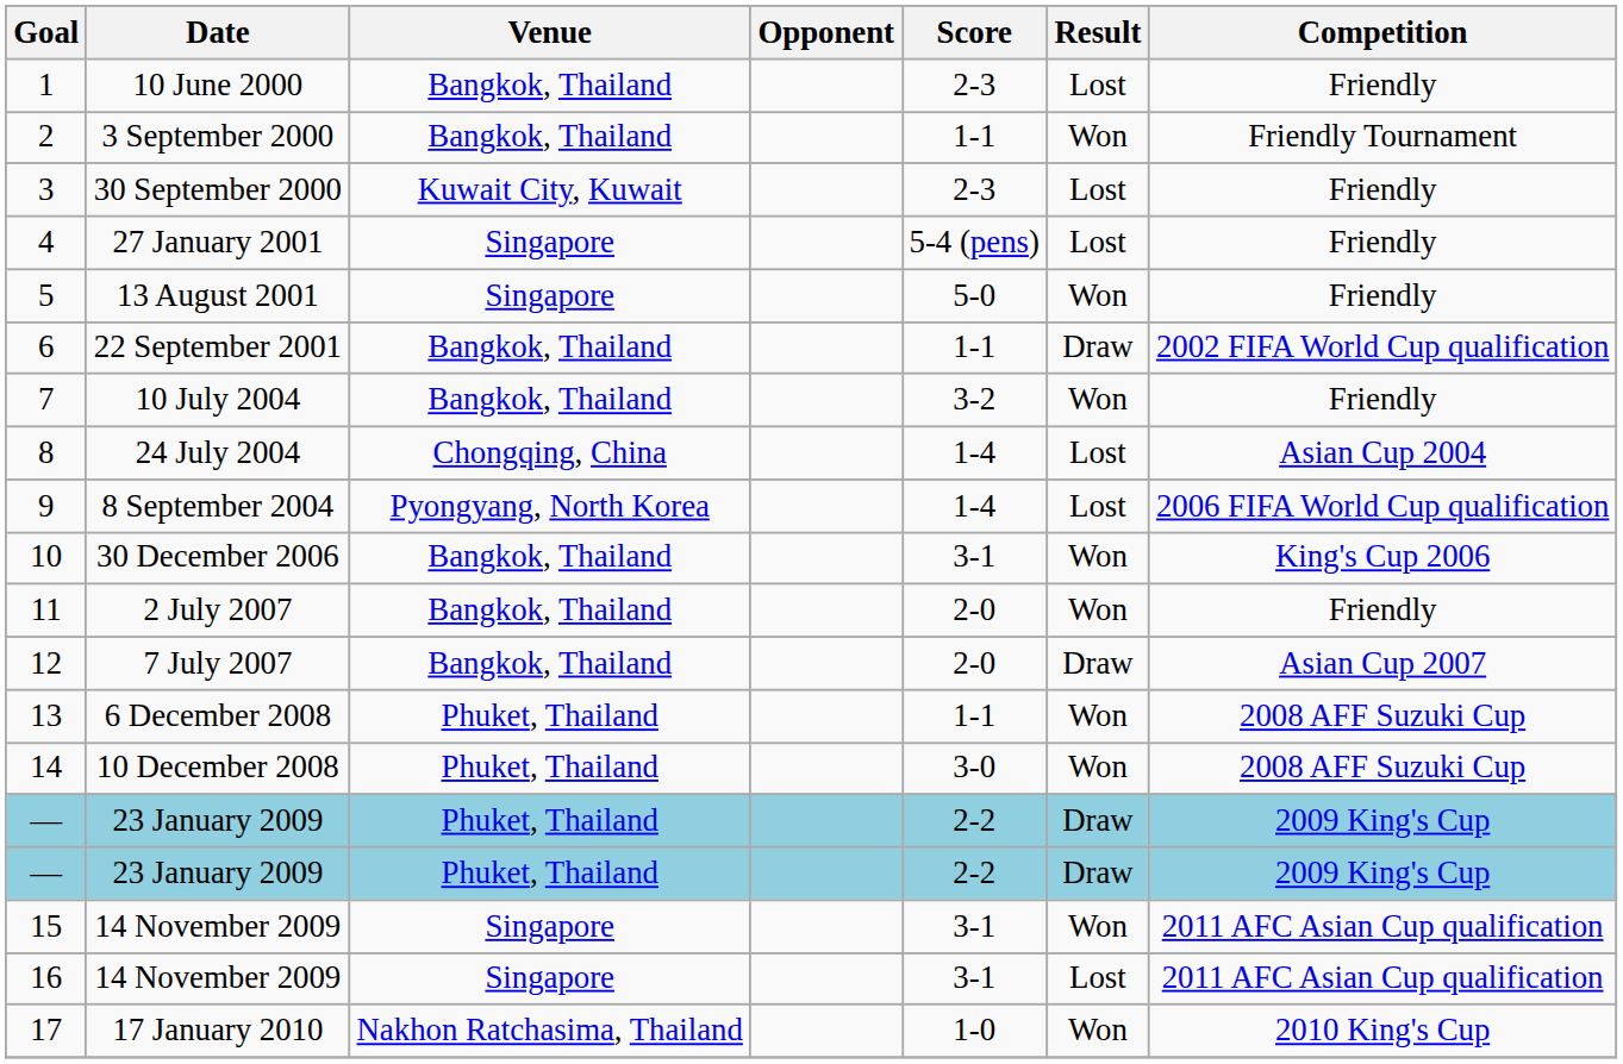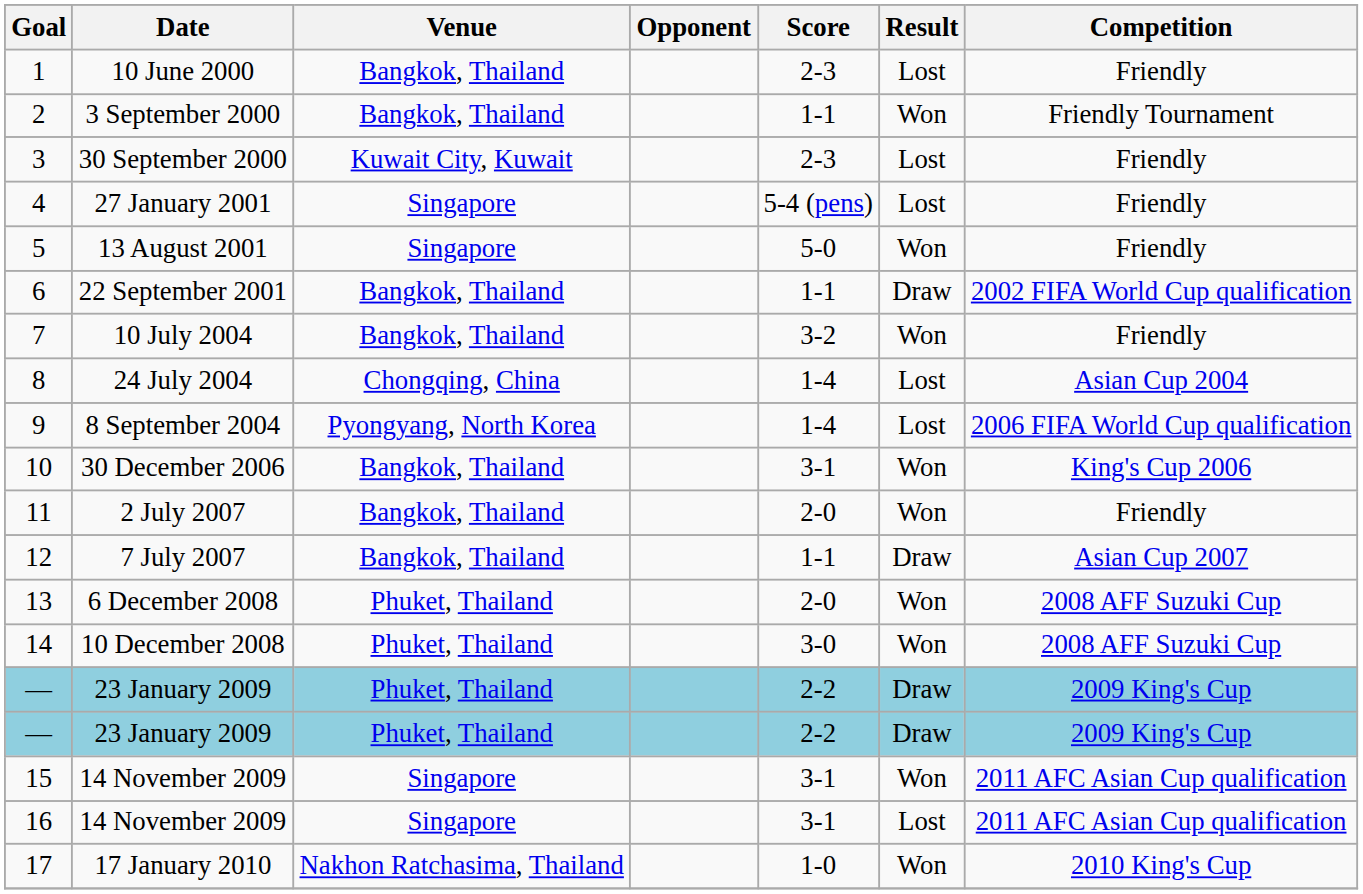12 | Score: 2-0 -> 1-1
13 | Score: 1-1 -> 2-0
